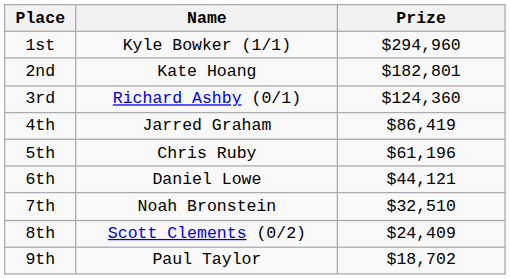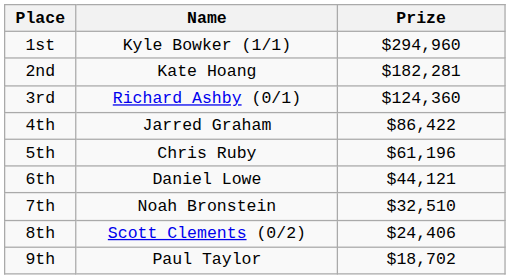2nd | Prize: $182,801 -> $182,281
4th | Prize: $86,419 -> $86,422
8th | Prize: $24,409 -> $24,406
